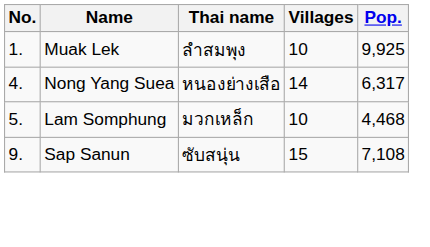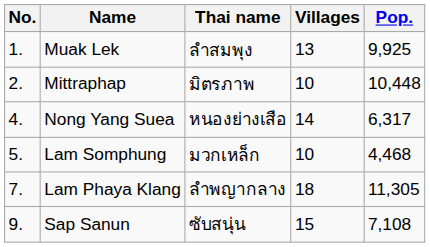Muak Lek | Villages: 10 -> 13
+ row: 2. | Mittraphap | มิตรภาพ | 10 | 10,448
+ row: 7. | Lam Phaya Klang | ลำพญากลาง | 18 | 11,305
